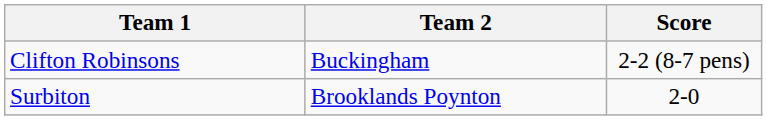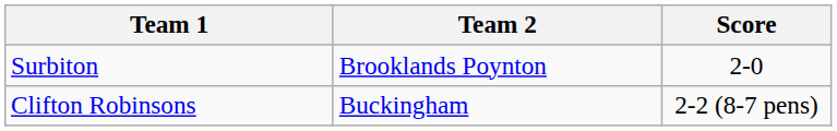rows swapped: Surbiton <-> Clifton Robinsons
